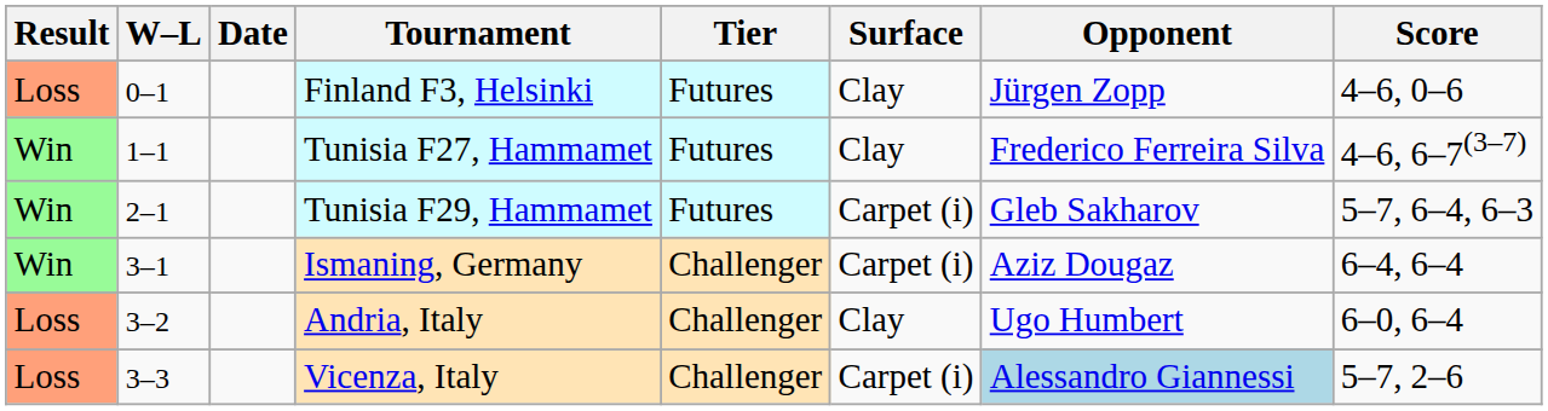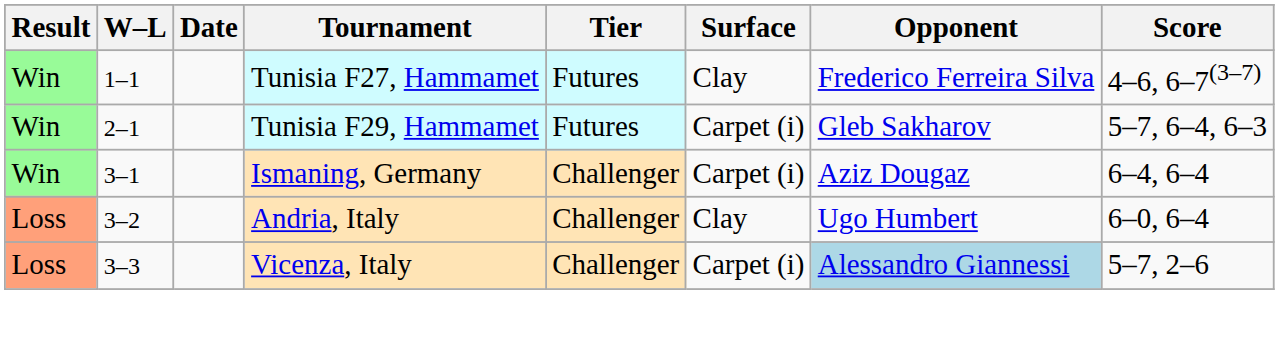- row: Loss | 0–1 | Finland F3, Helsinki | Futures | Clay | Jürgen Zopp | 4–6, 0–6
